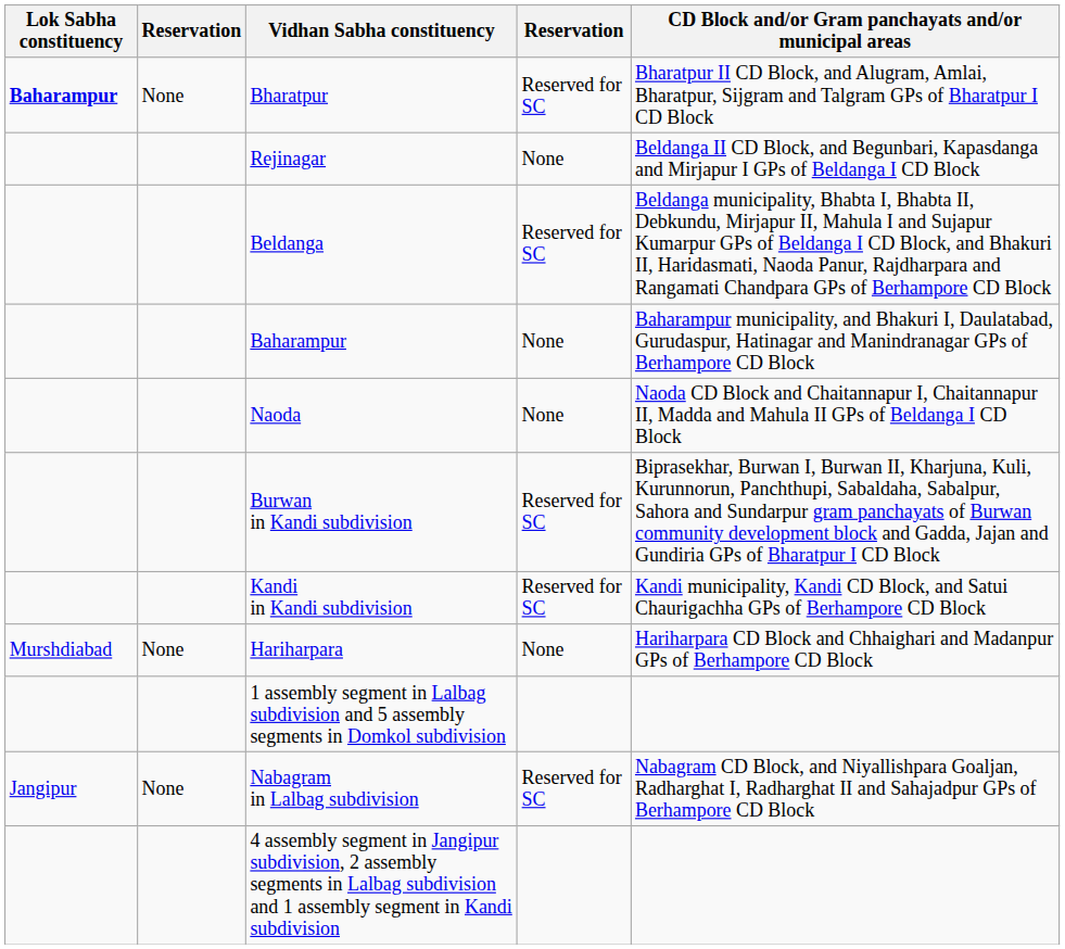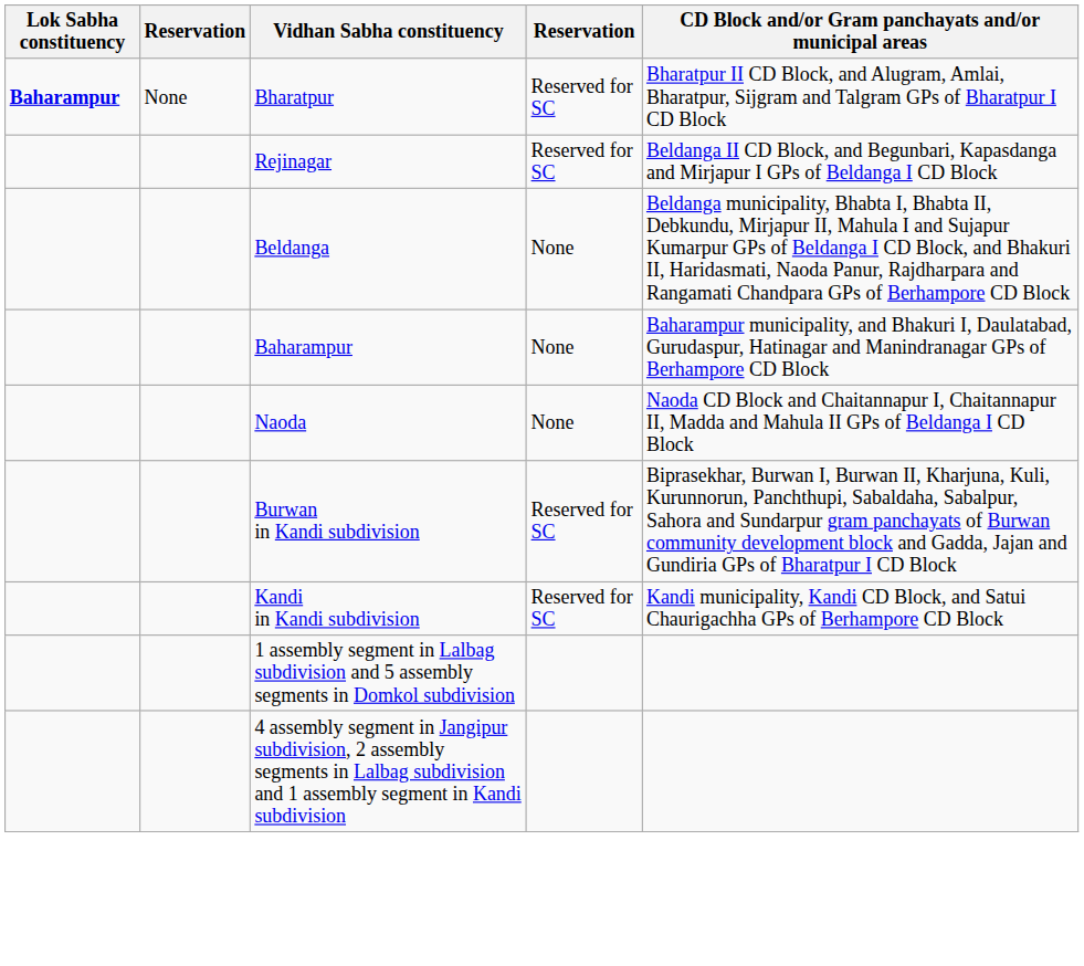Rejinagar | column 4: None -> Reserved for SC
Beldanga | column 4: Reserved for SC -> None
- row: Murshdiabad | None | Hariharpara | None | Hariharpara CD Block and Chhaighari and Madanpur GPs of Berhampore CD Block
- row: Jangipur | None | Nabagram in Lalbag subdivision | Reserved for SC | Nabagram CD Block, and Niyallishpara Goaljan, Radharghat I, Radharghat II and Sahajadpur GPs of Berhampore CD Block
